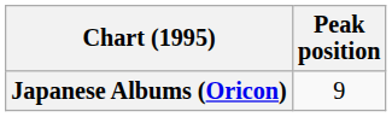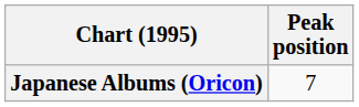Japanese Albums (Oricon) | Peak position: 9 -> 7
